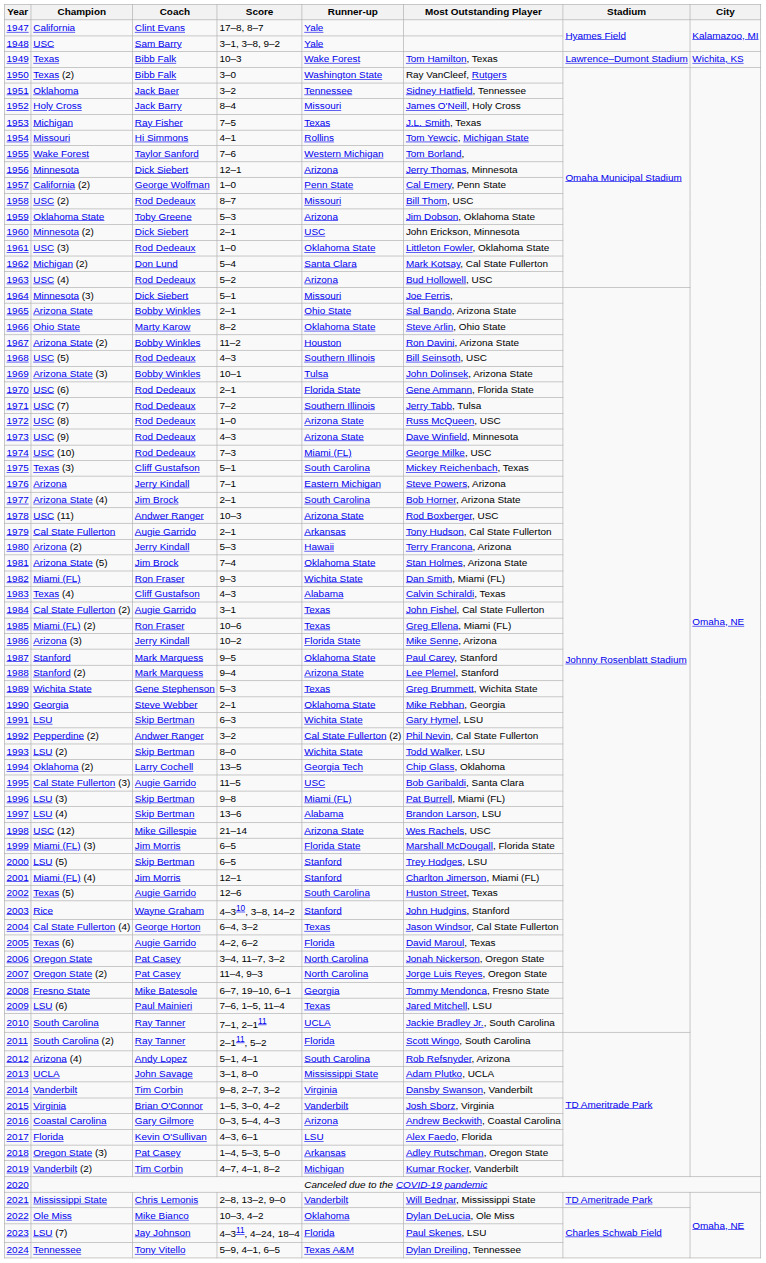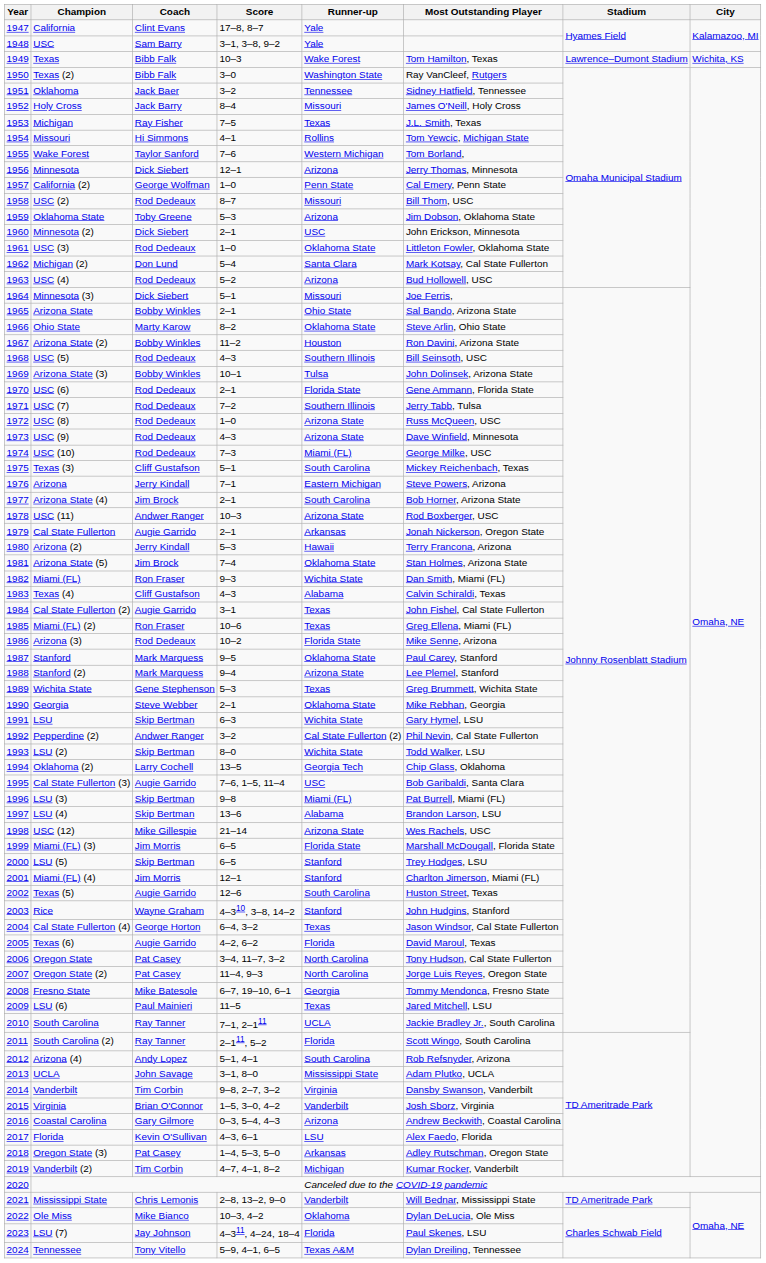Cal State Fullerton | Most Outstanding Player: Tony Hudson, Cal State Fullerton -> Jonah Nickerson, Oregon State
Arizona (3) | Coach: Jerry Kindall -> Rod Dedeaux
Cal State Fullerton (3) | Score: 11–5 -> 7–6, 1–5, 11–4
Oregon State | Most Outstanding Player: Jonah Nickerson, Oregon State -> Tony Hudson, Cal State Fullerton
LSU (6) | Score: 7–6, 1–5, 11–4 -> 11–5
